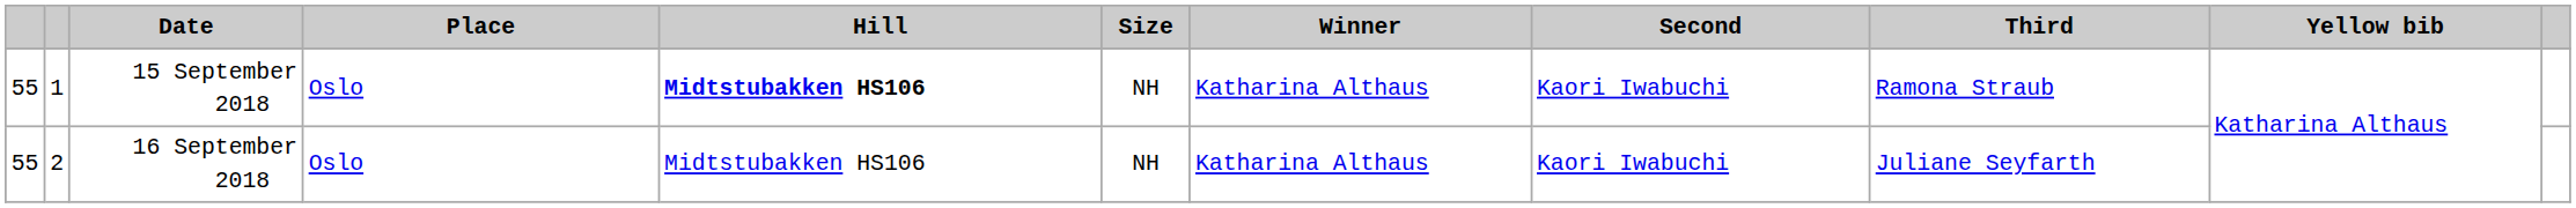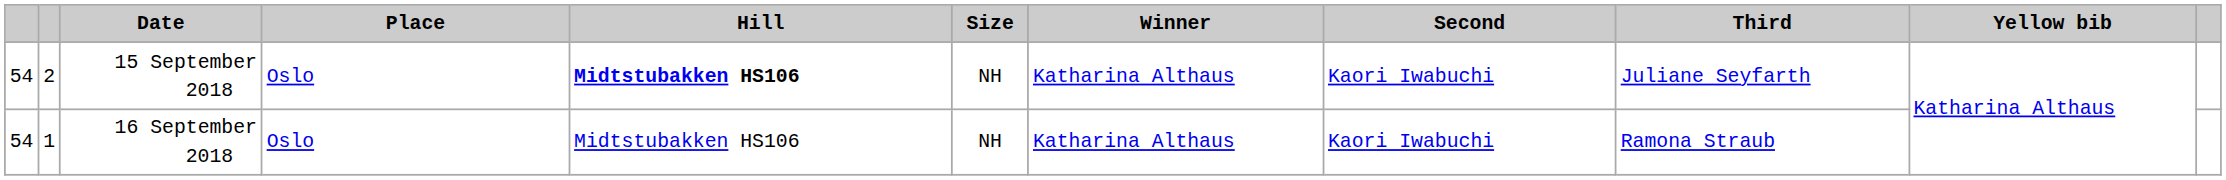15 September 2018 | column 1: 55 -> 54
15 September 2018 | column 2: 1 -> 2
15 September 2018 | Third: Ramona Straub -> Juliane Seyfarth
16 September 2018 | column 1: 55 -> 54
16 September 2018 | column 2: 2 -> 1
16 September 2018 | Third: Juliane Seyfarth -> Ramona Straub
